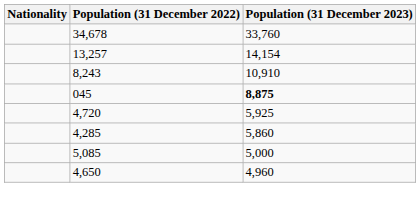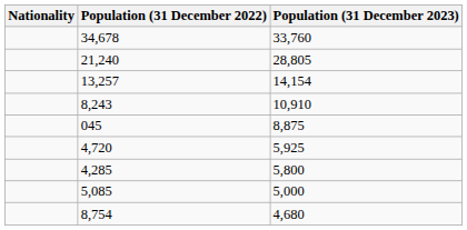+ row: 21,240 | 28,805
045 | Population (31 December 2023): bold -> normal
4,285 | Population (31 December 2023): 5,860 -> 5,800
- row: 4,650 | 4,960
+ row: 8,754 | 4,680
